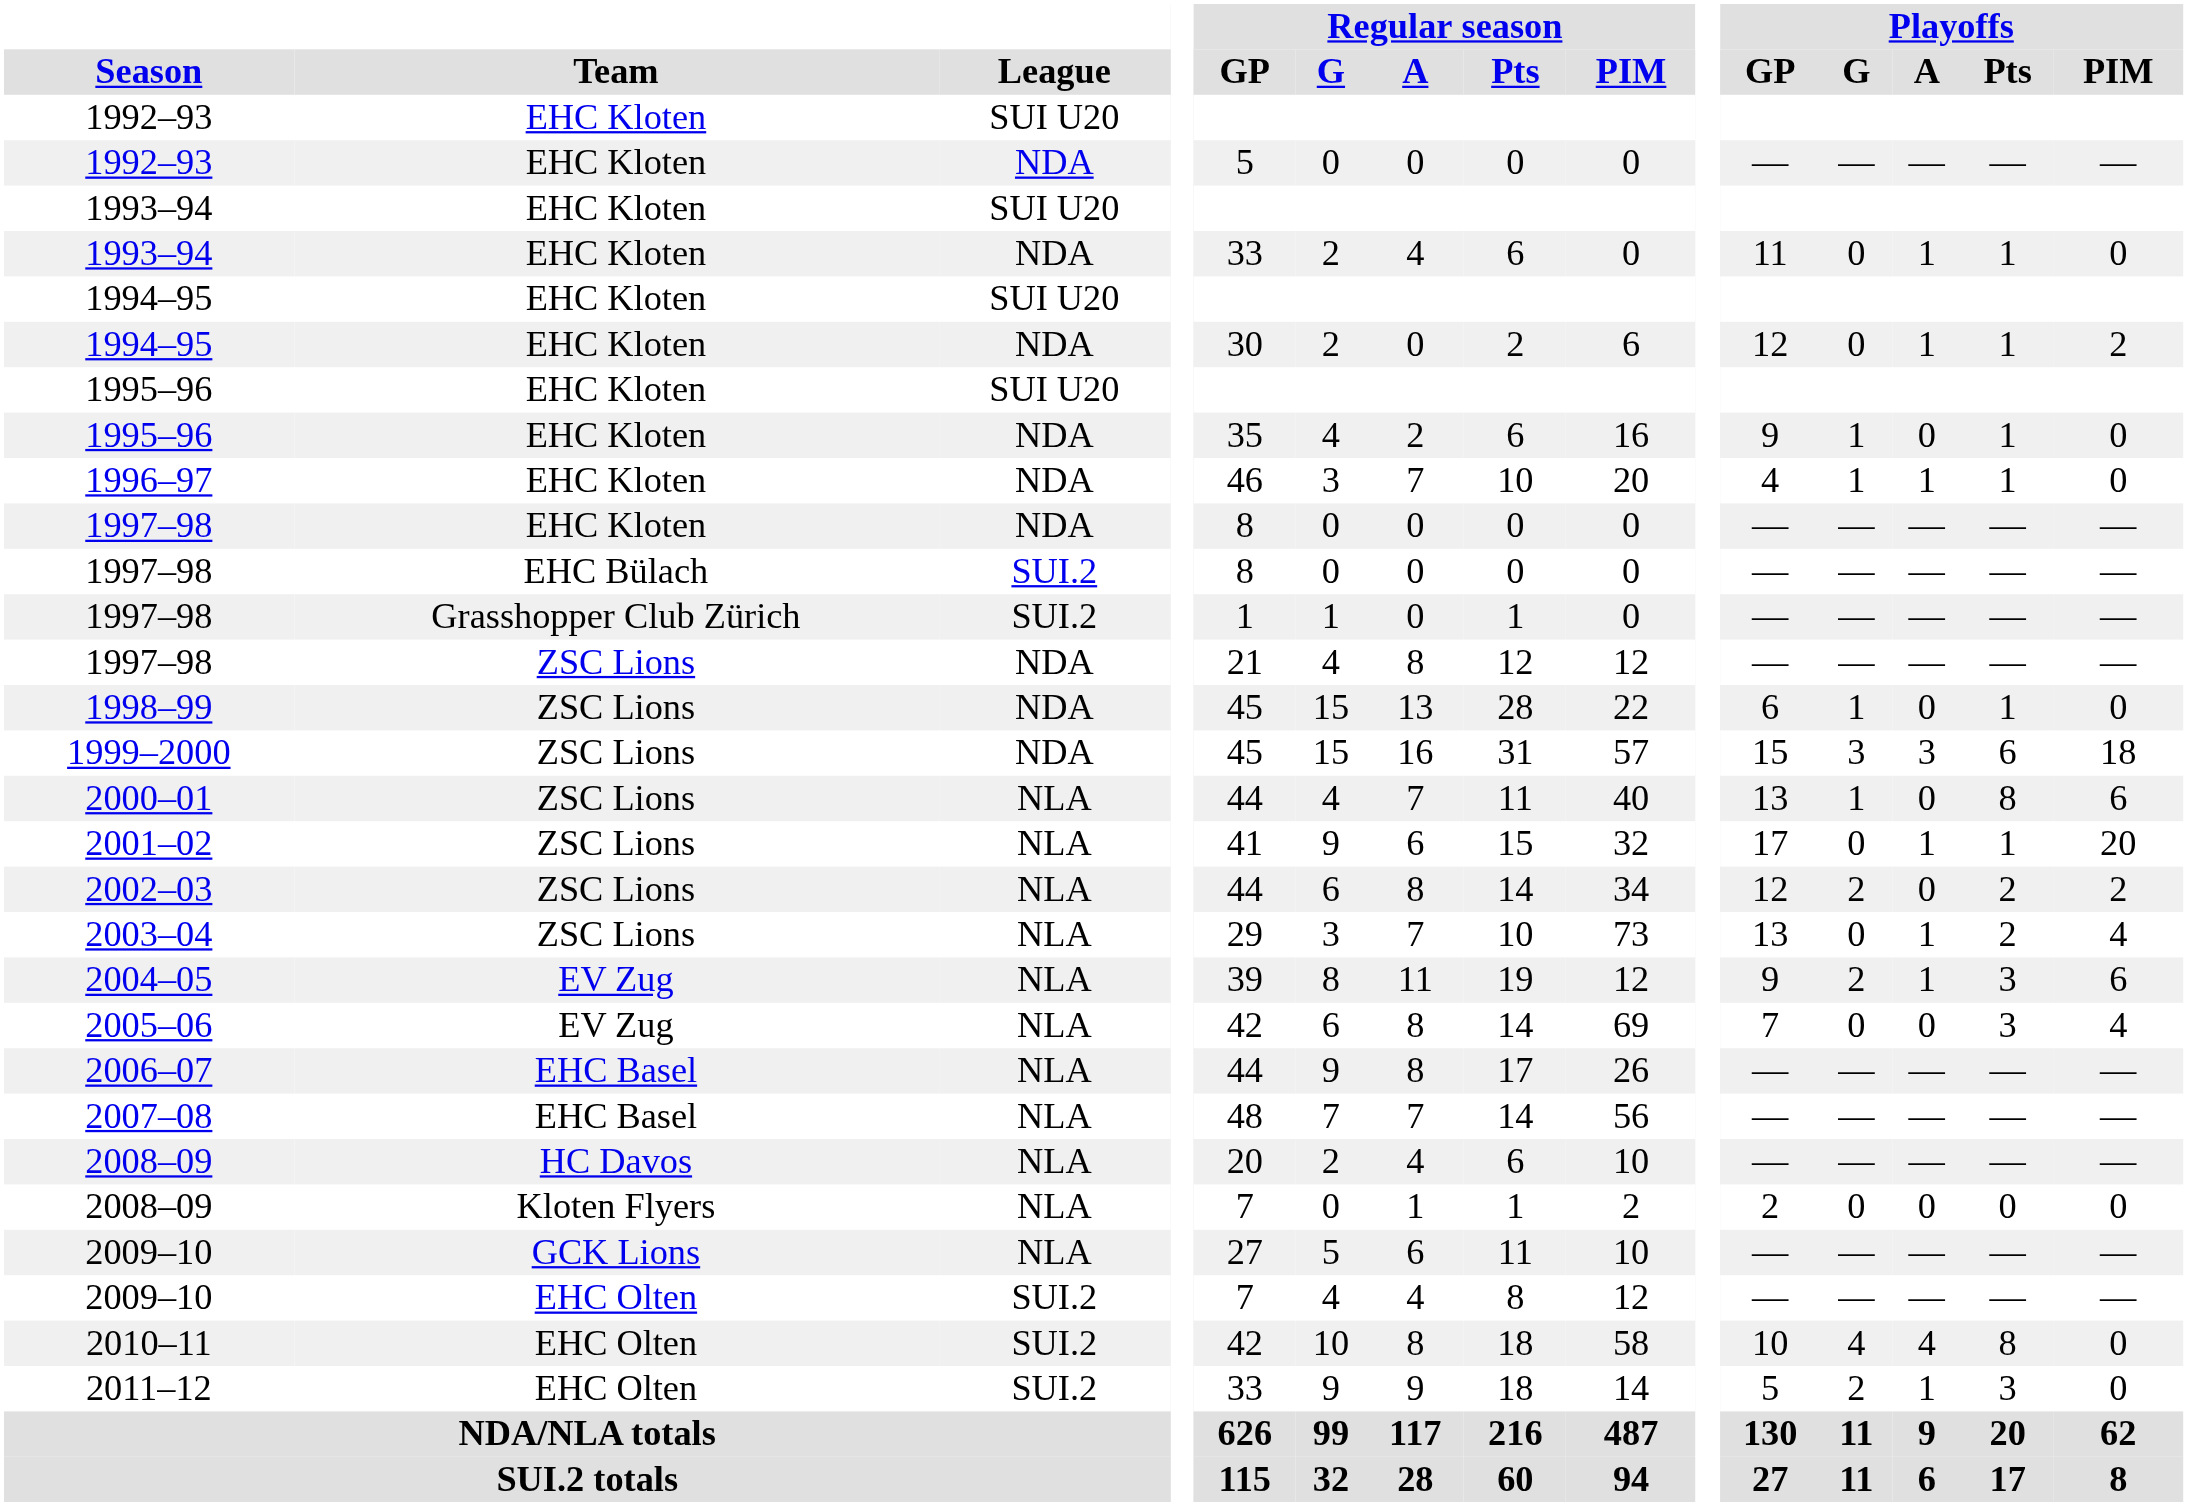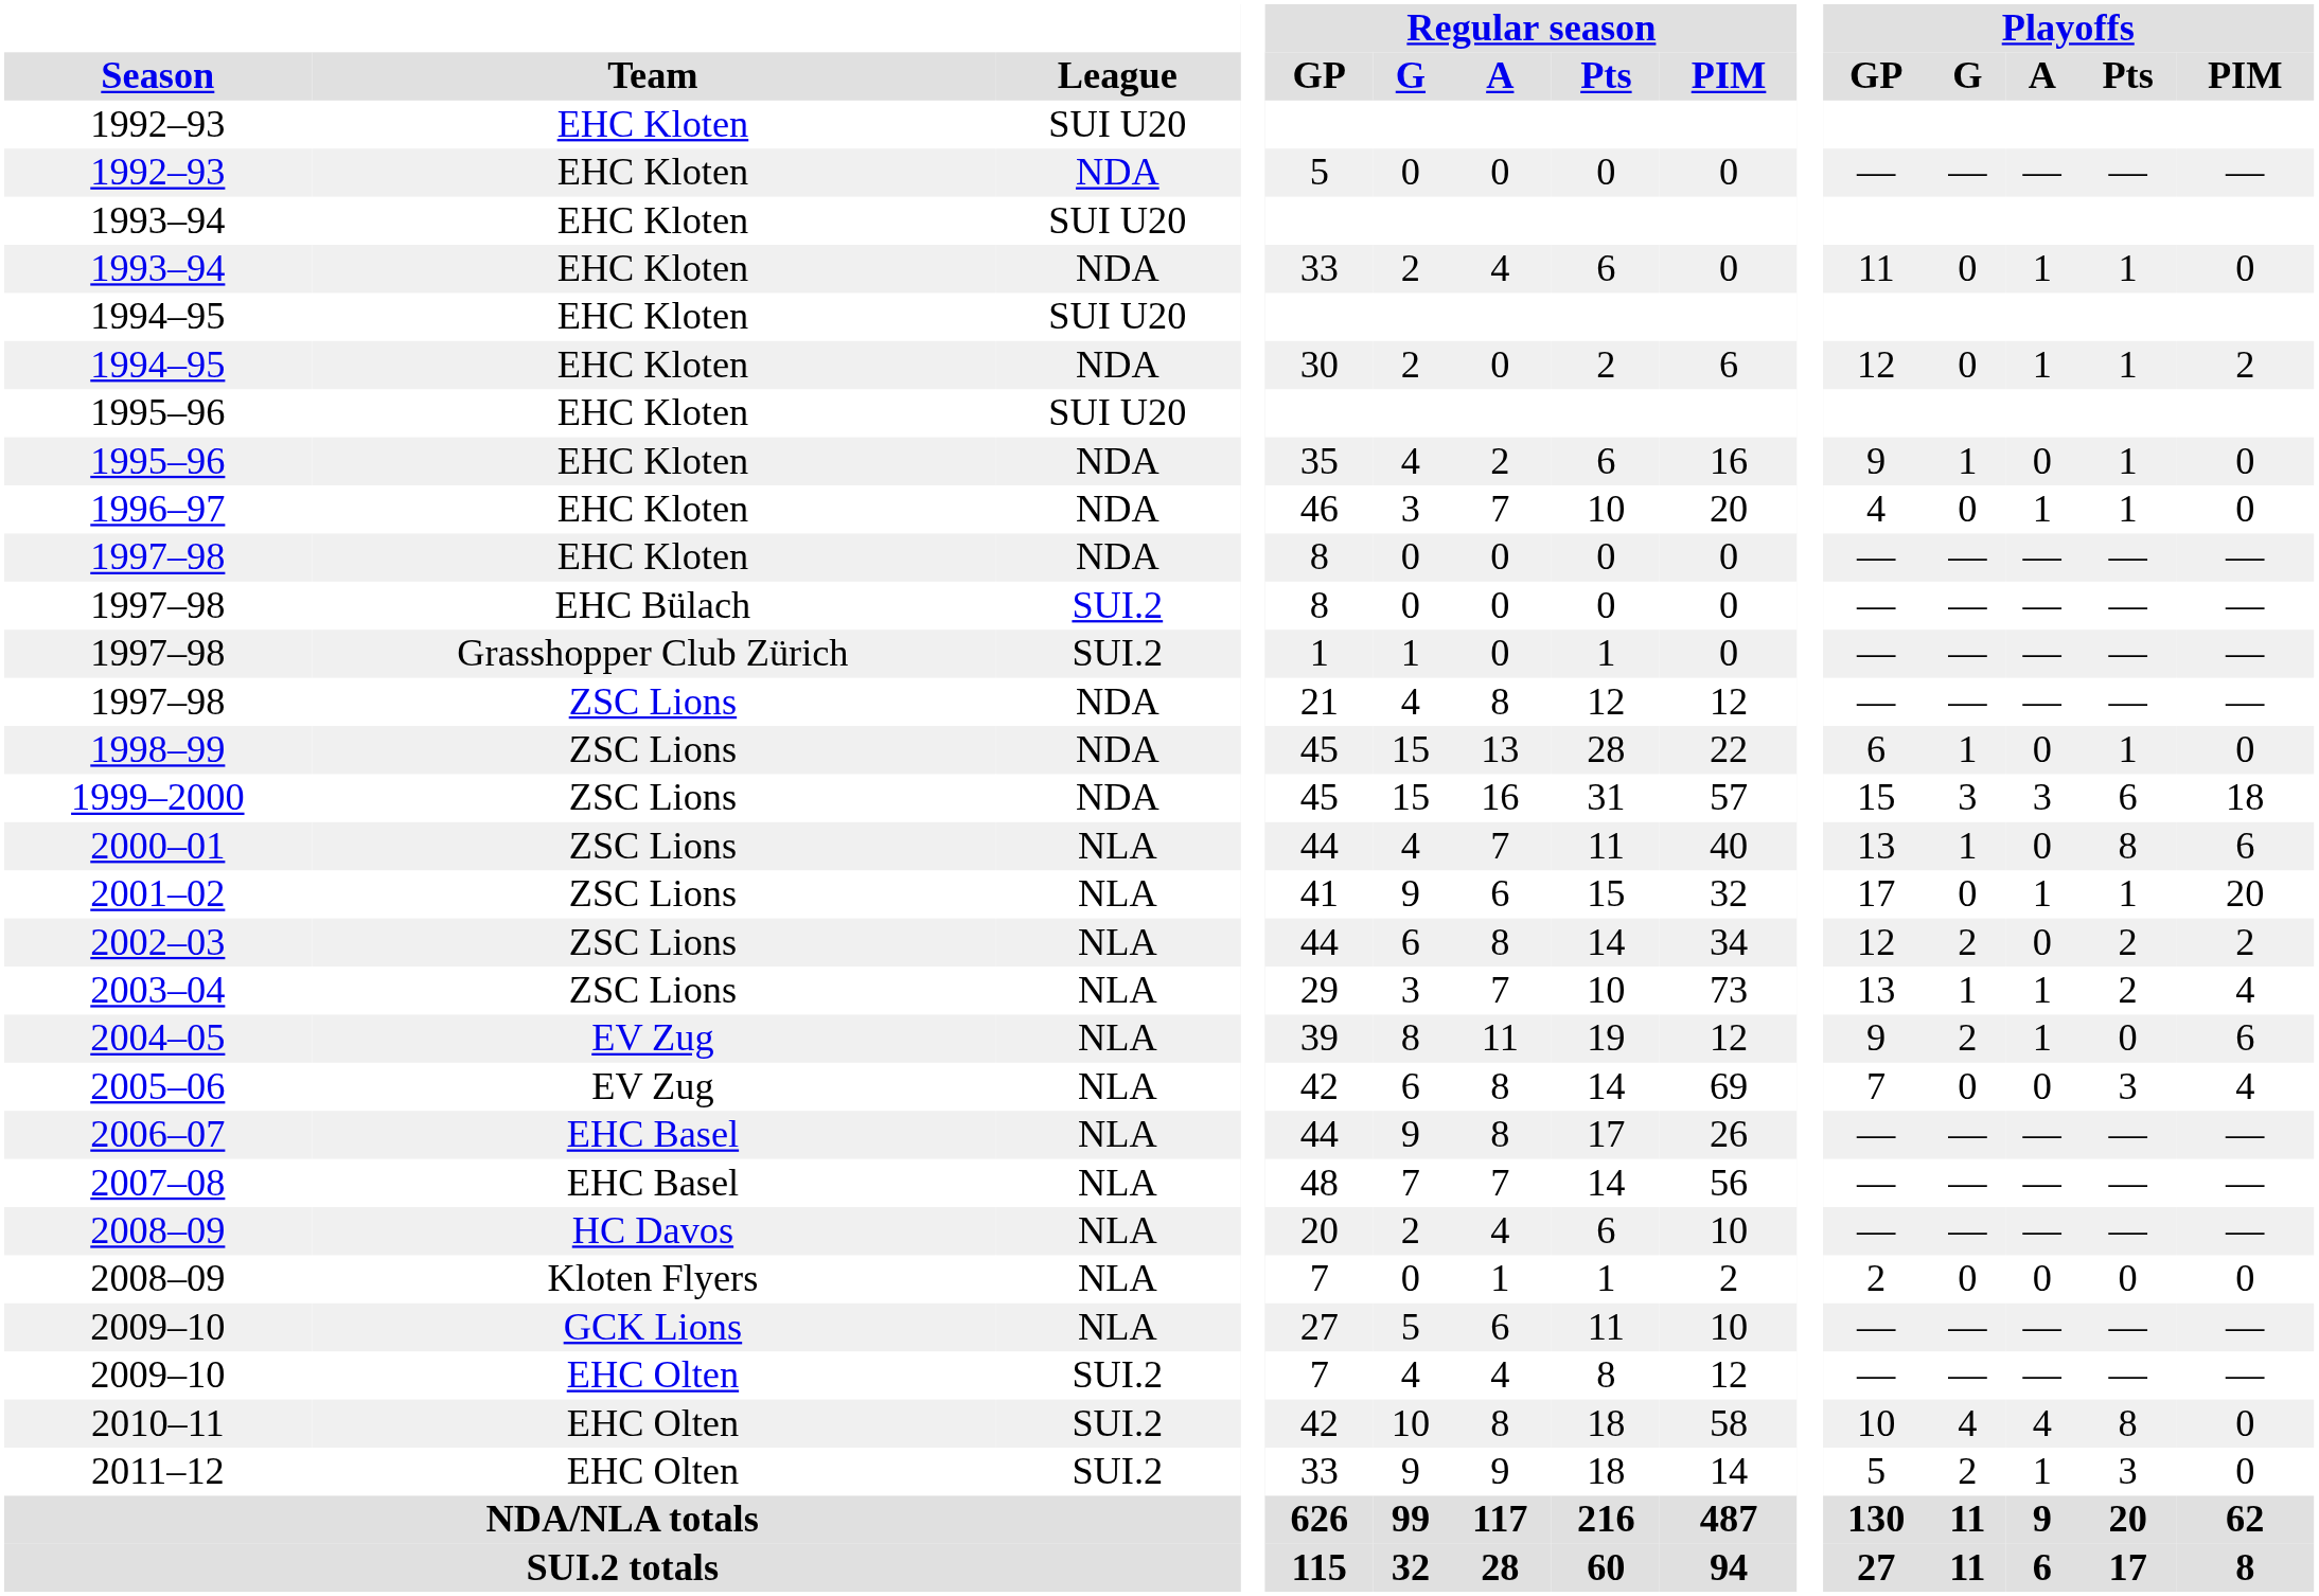1996–97 | Playoffs / G: 1 -> 0
2003–04 | Playoffs / G: 0 -> 1
2004–05 | Playoffs / Pts: 3 -> 0
